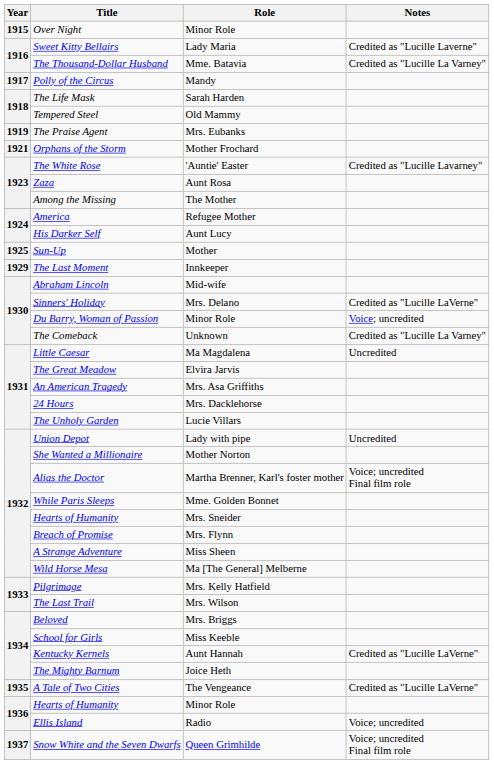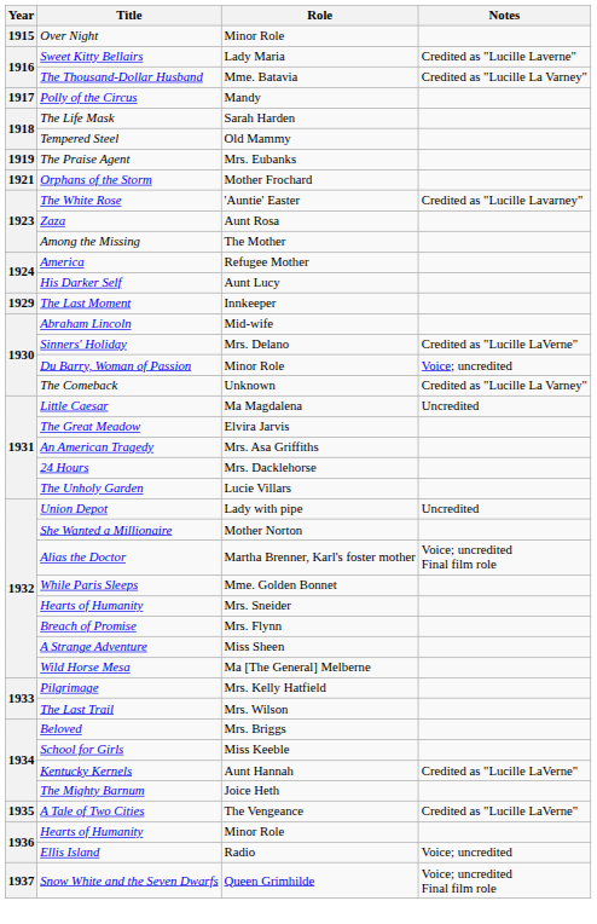- row: 1925 | Sun-Up | Mother
